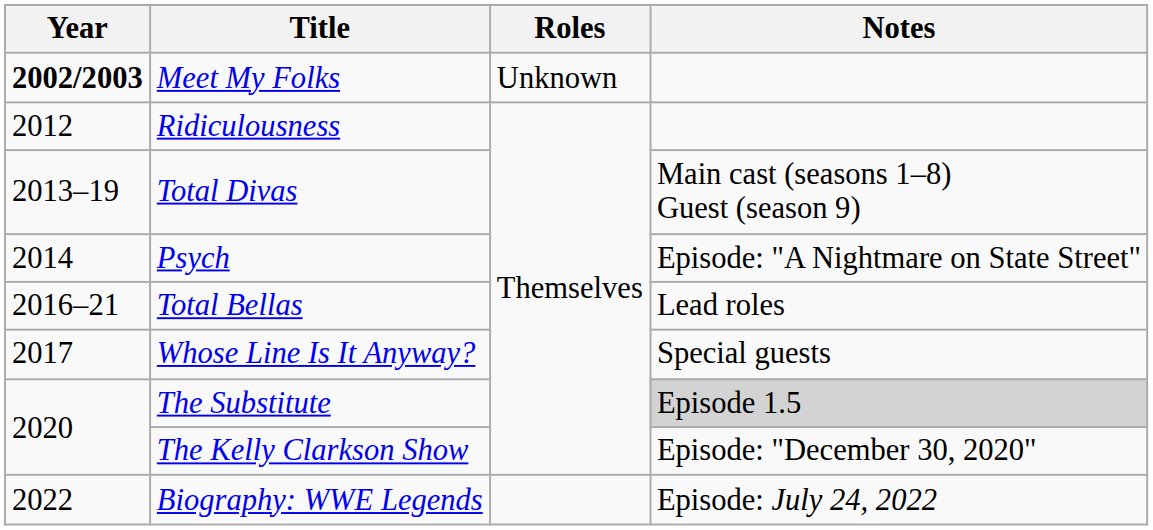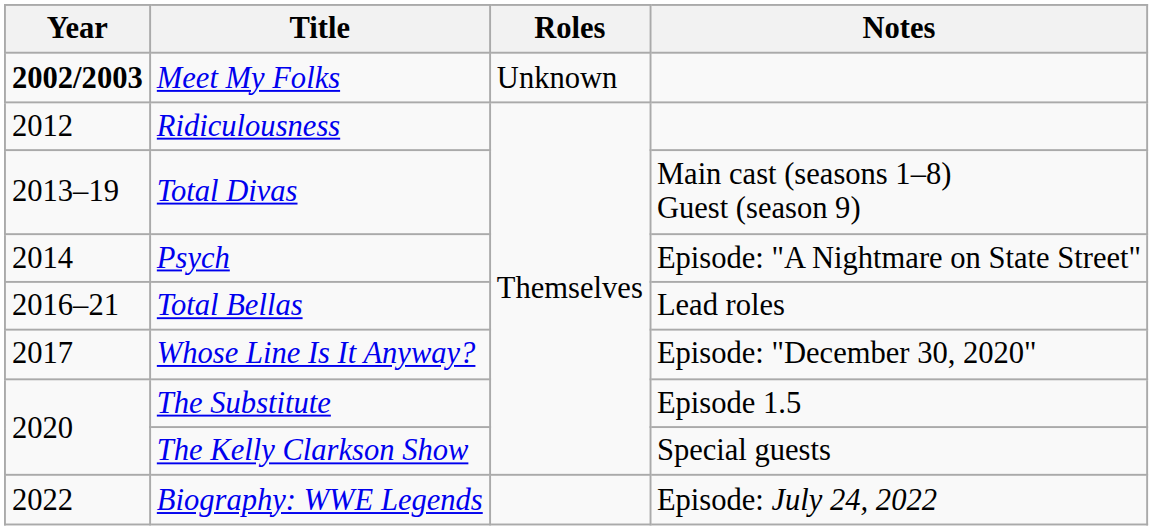Whose Line Is It Anyway? | Notes: Special guests -> Episode: "December 30, 2020"
The Substitute | Notes: lightgrey background -> no background
The Kelly Clarkson Show | Notes: Episode: "December 30, 2020" -> Special guests
